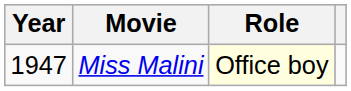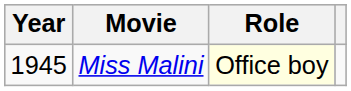Miss Malini | Year: 1947 -> 1945
